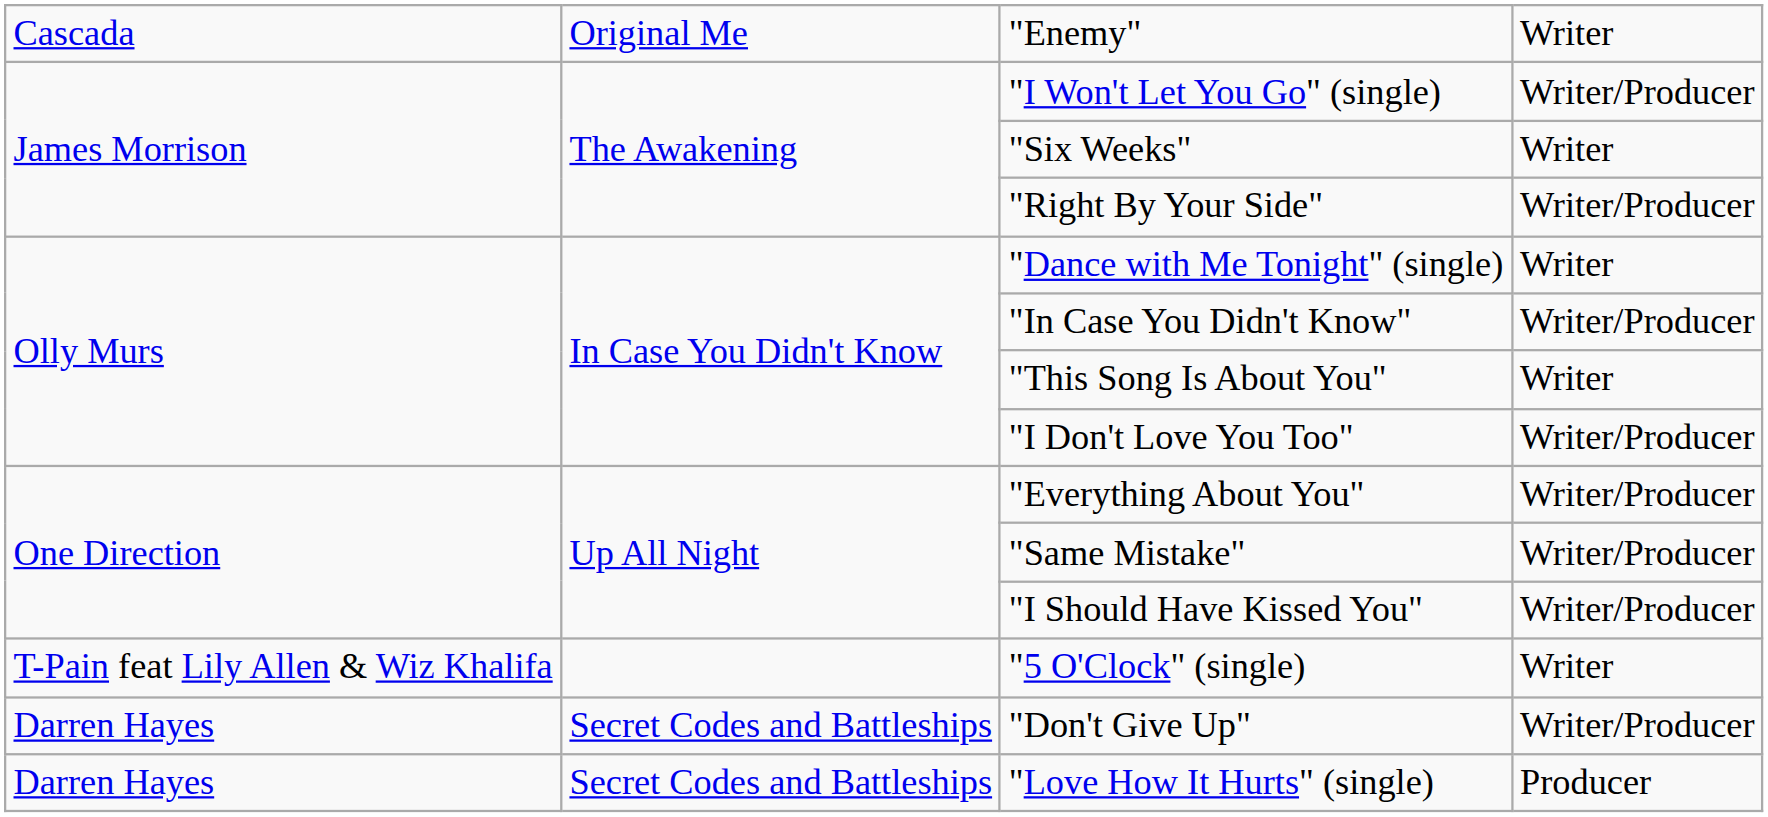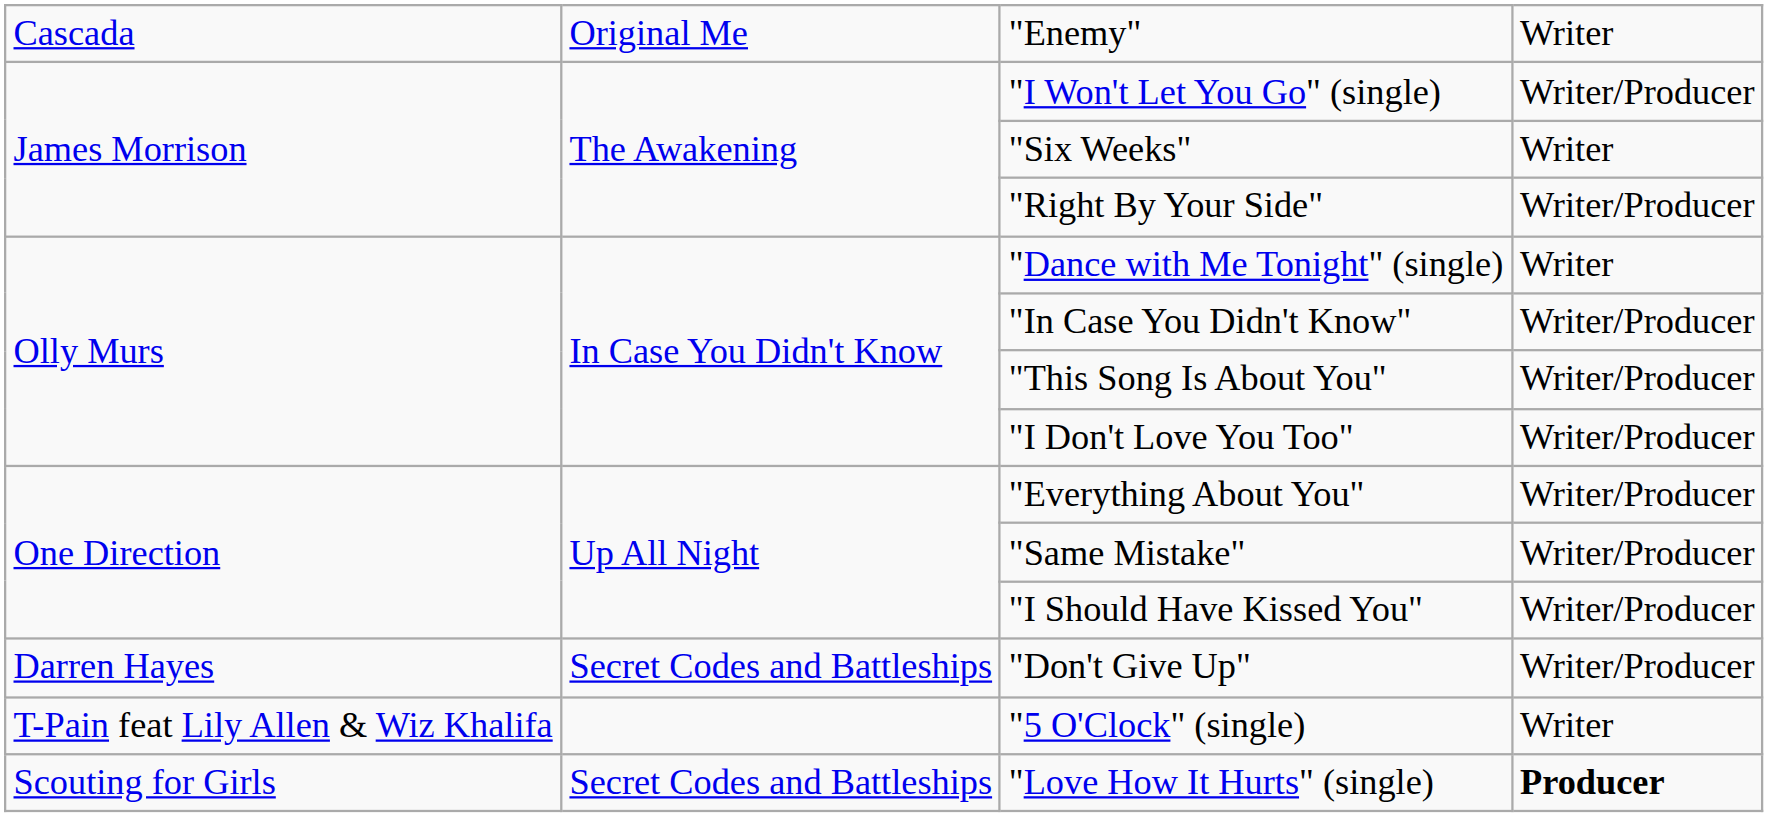"This Song Is About You" | column 4: Writer -> Writer/Producer
rows swapped: "5 O'Clock" (single) <-> "Don't Give Up"
"Love How It Hurts" (single) | column 1: Darren Hayes -> Scouting for Girls
"Love How It Hurts" (single) | column 4: normal -> bold
